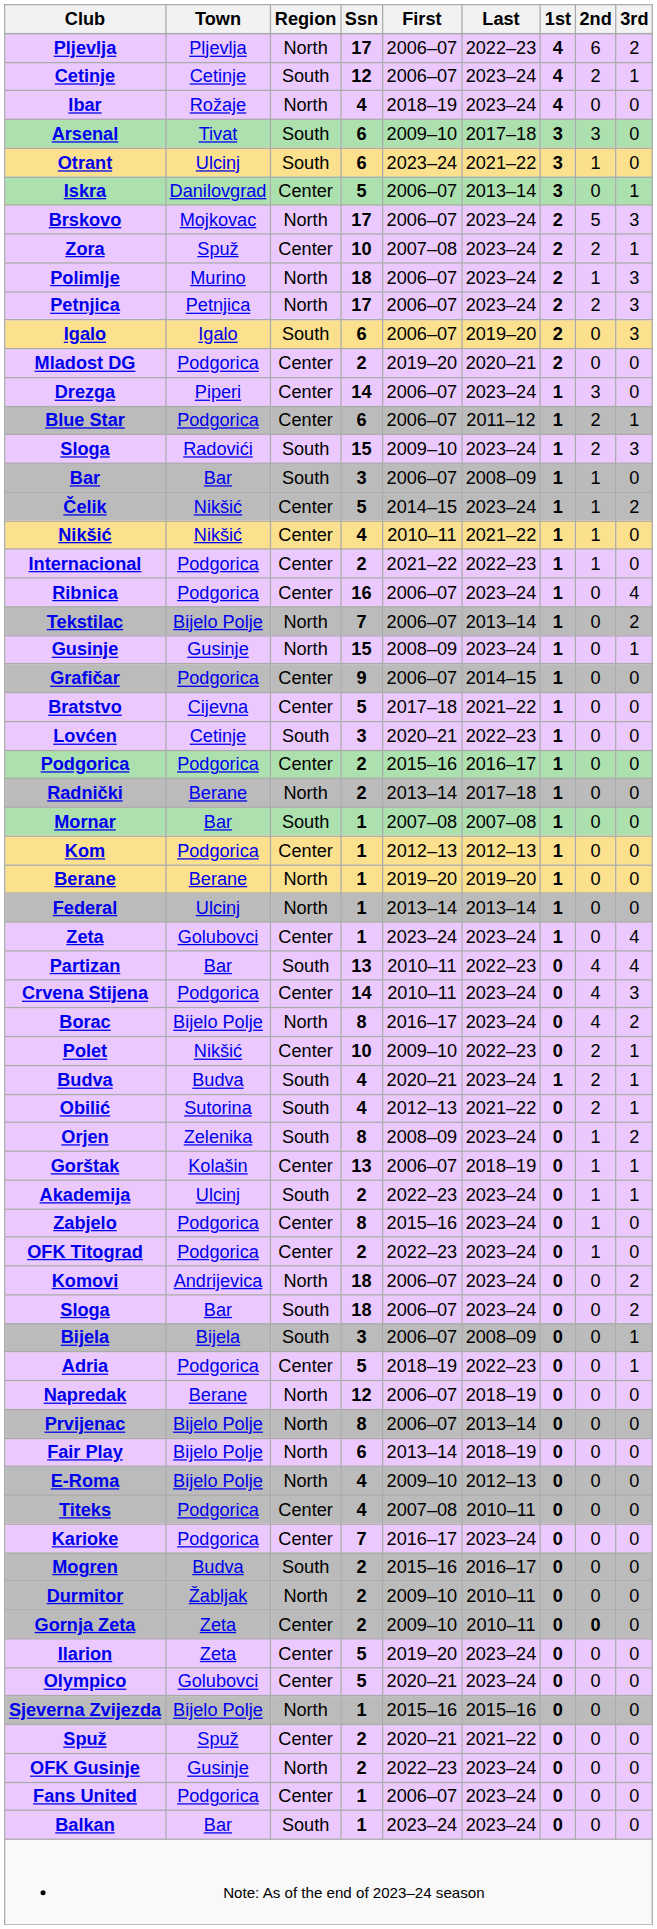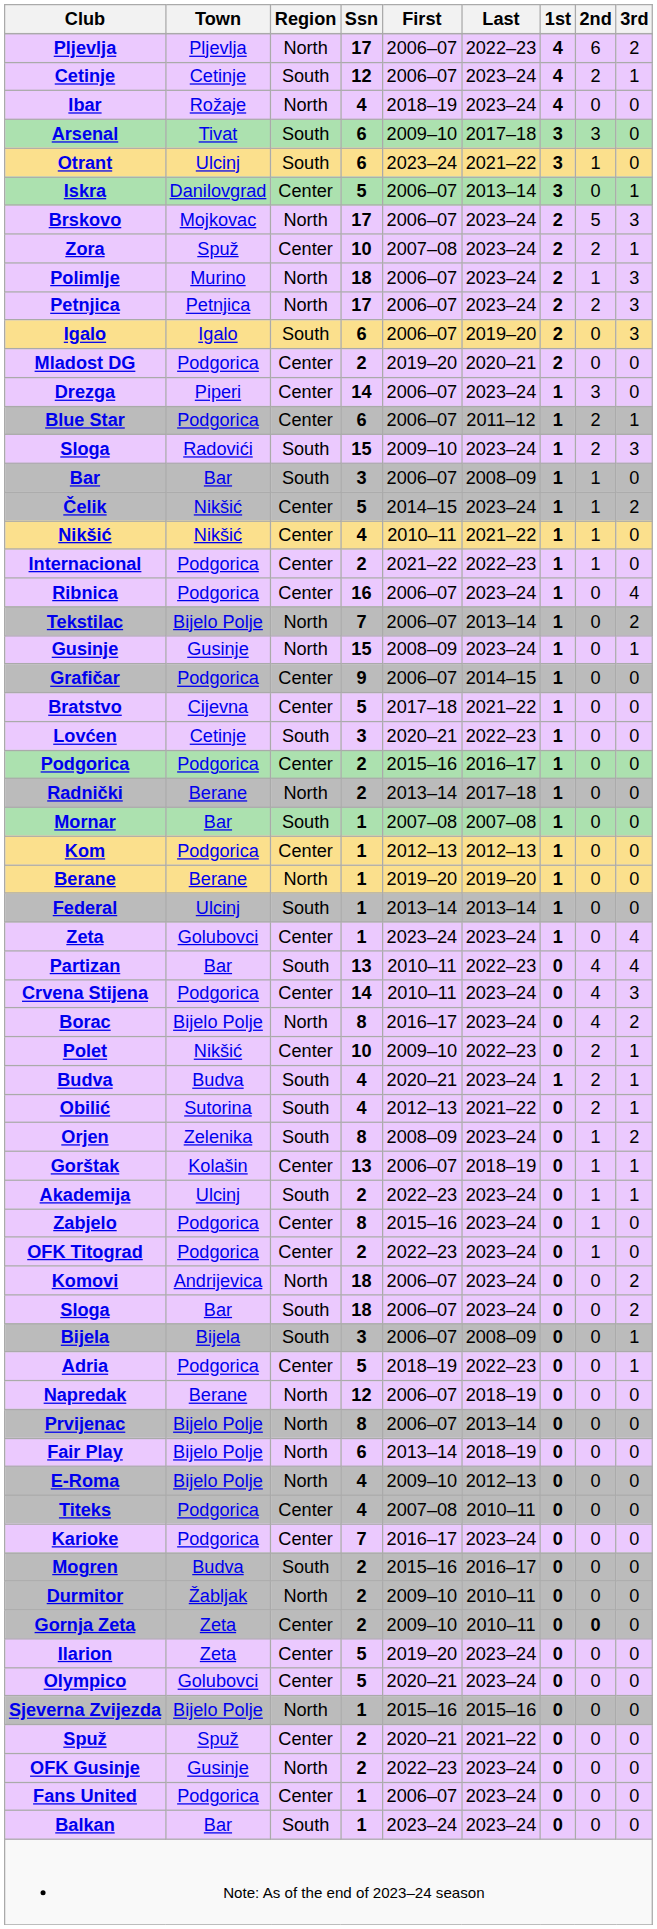Federal | Region: North -> South
